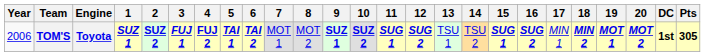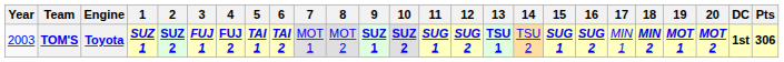TOM'S | Year: 2006 -> 2003
TOM'S | 13: normal -> bold
TOM'S | Pts: 305 -> 306
